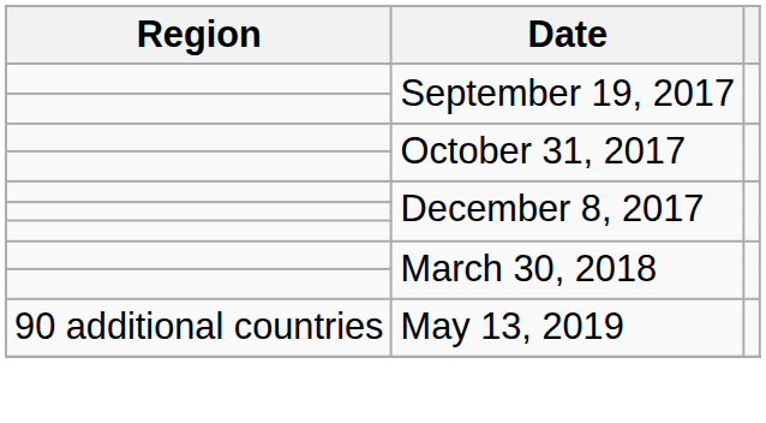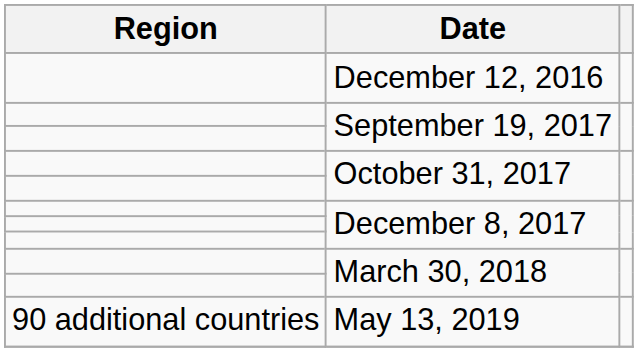+ row: December 12, 2016
